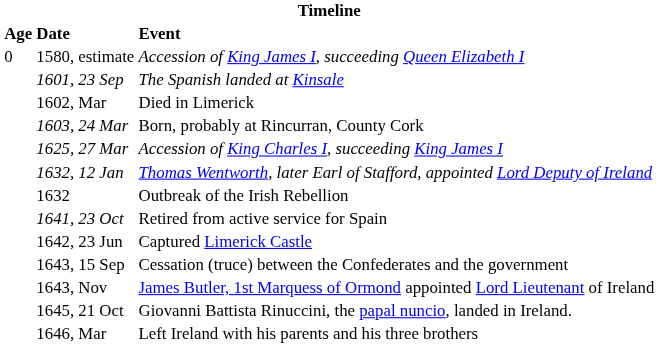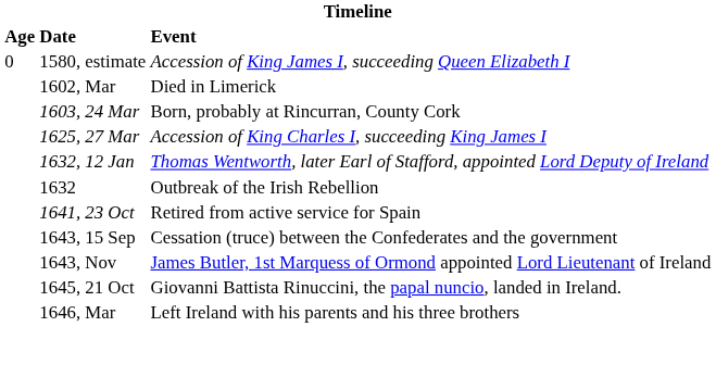- row: 1601, 23 Sep | The Spanish landed at Kinsale
- row: 1642, 23 Jun | Captured Limerick Castle
